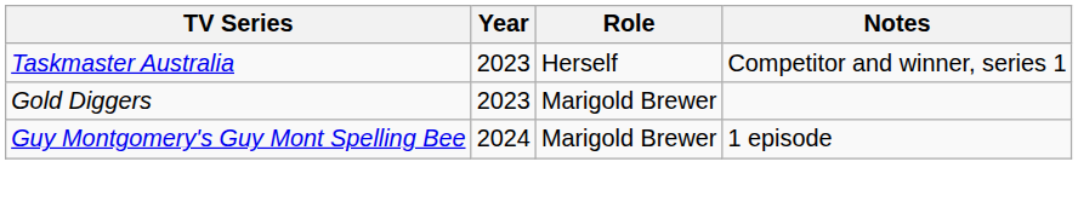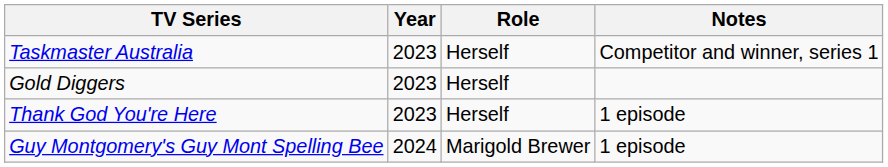Gold Diggers | Role: Marigold Brewer -> Herself
+ row: Thank God You're Here | 2023 | Herself | 1 episode
